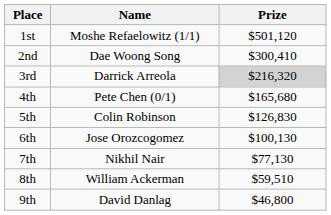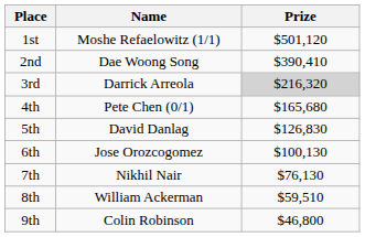2nd | Prize: $300,410 -> $390,410
5th | Name: Colin Robinson -> David Danlag
7th | Prize: $77,130 -> $76,130
9th | Name: David Danlag -> Colin Robinson
